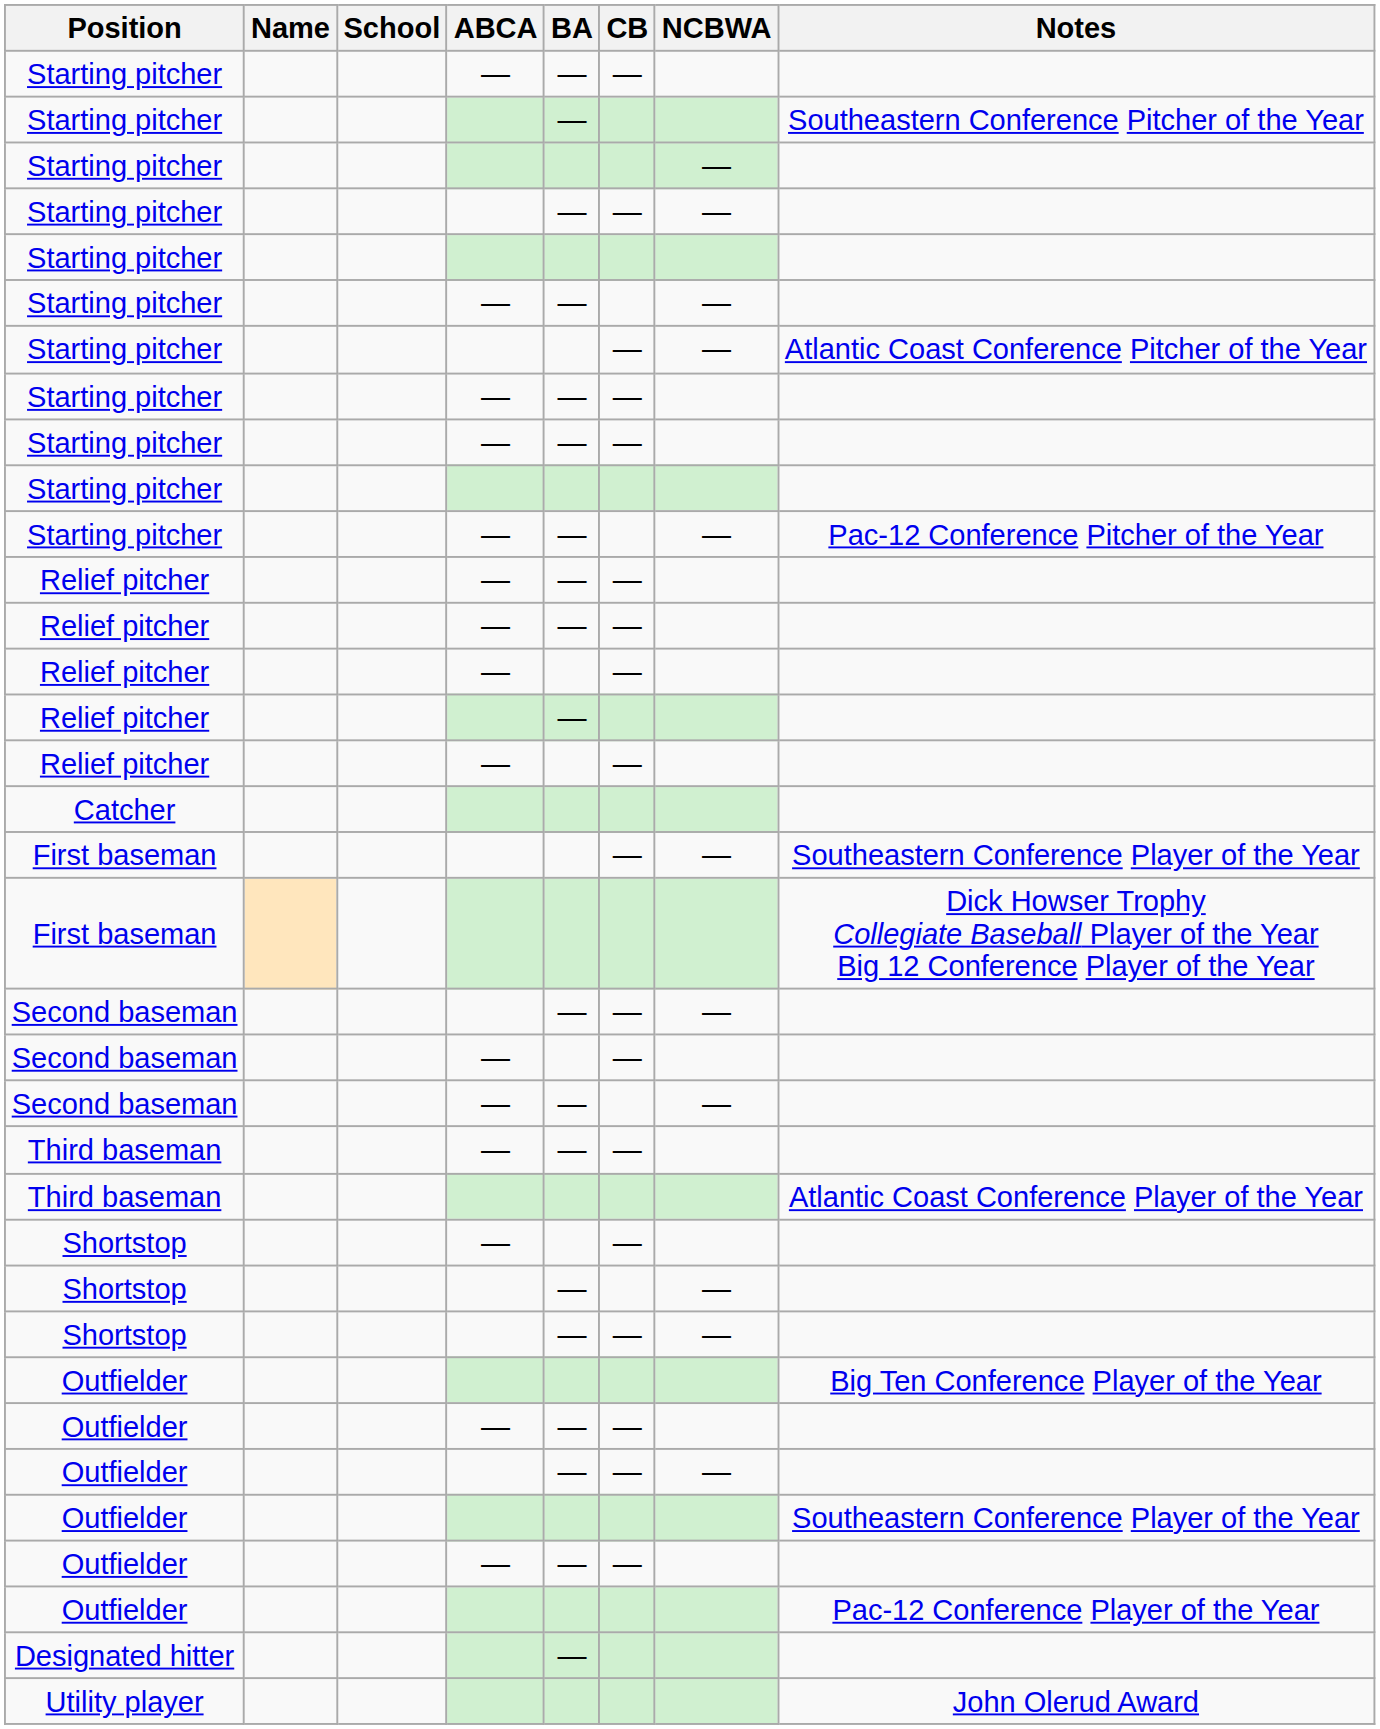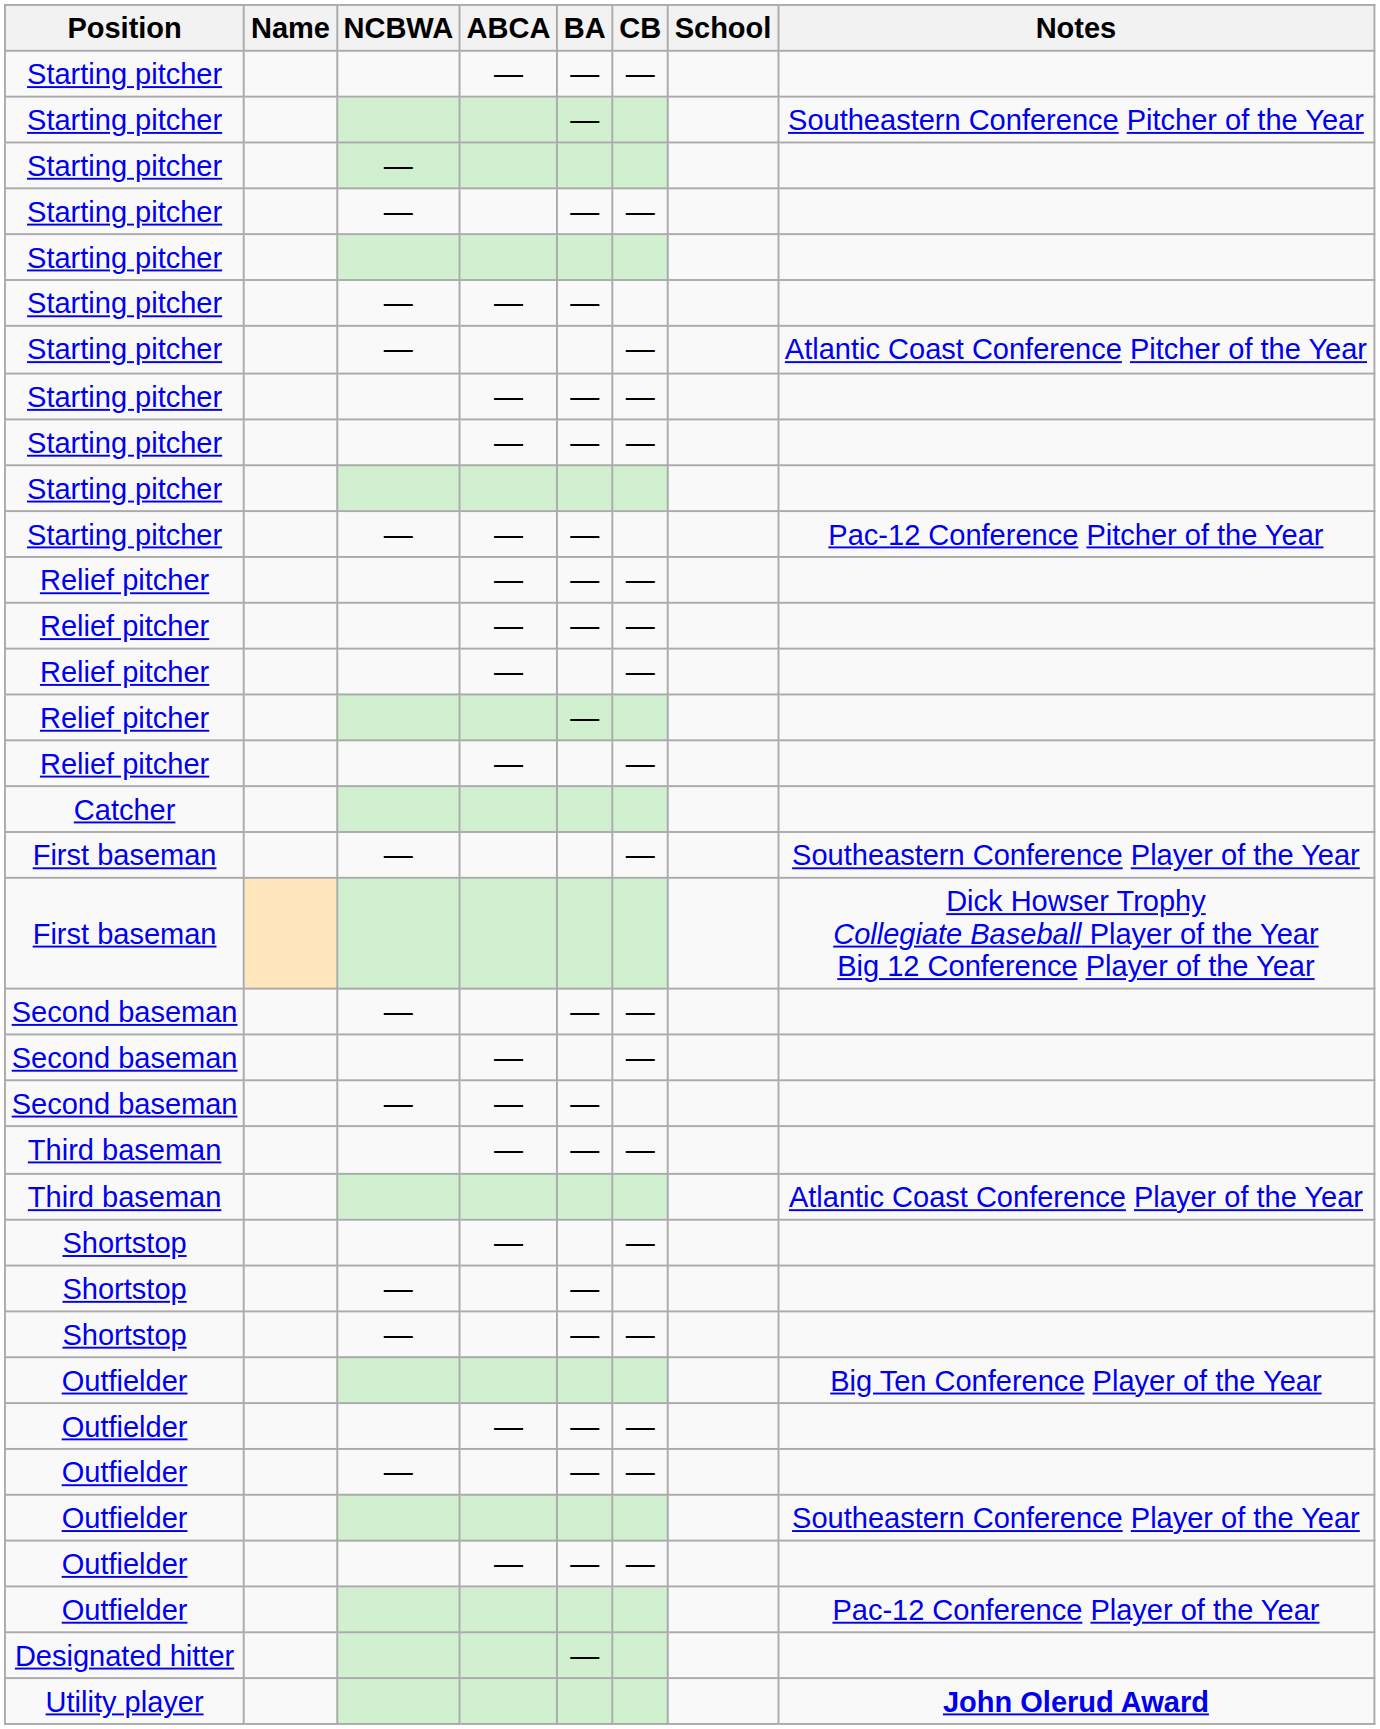columns swapped: School <-> NCBWA
Utility player | Notes: normal -> bold
